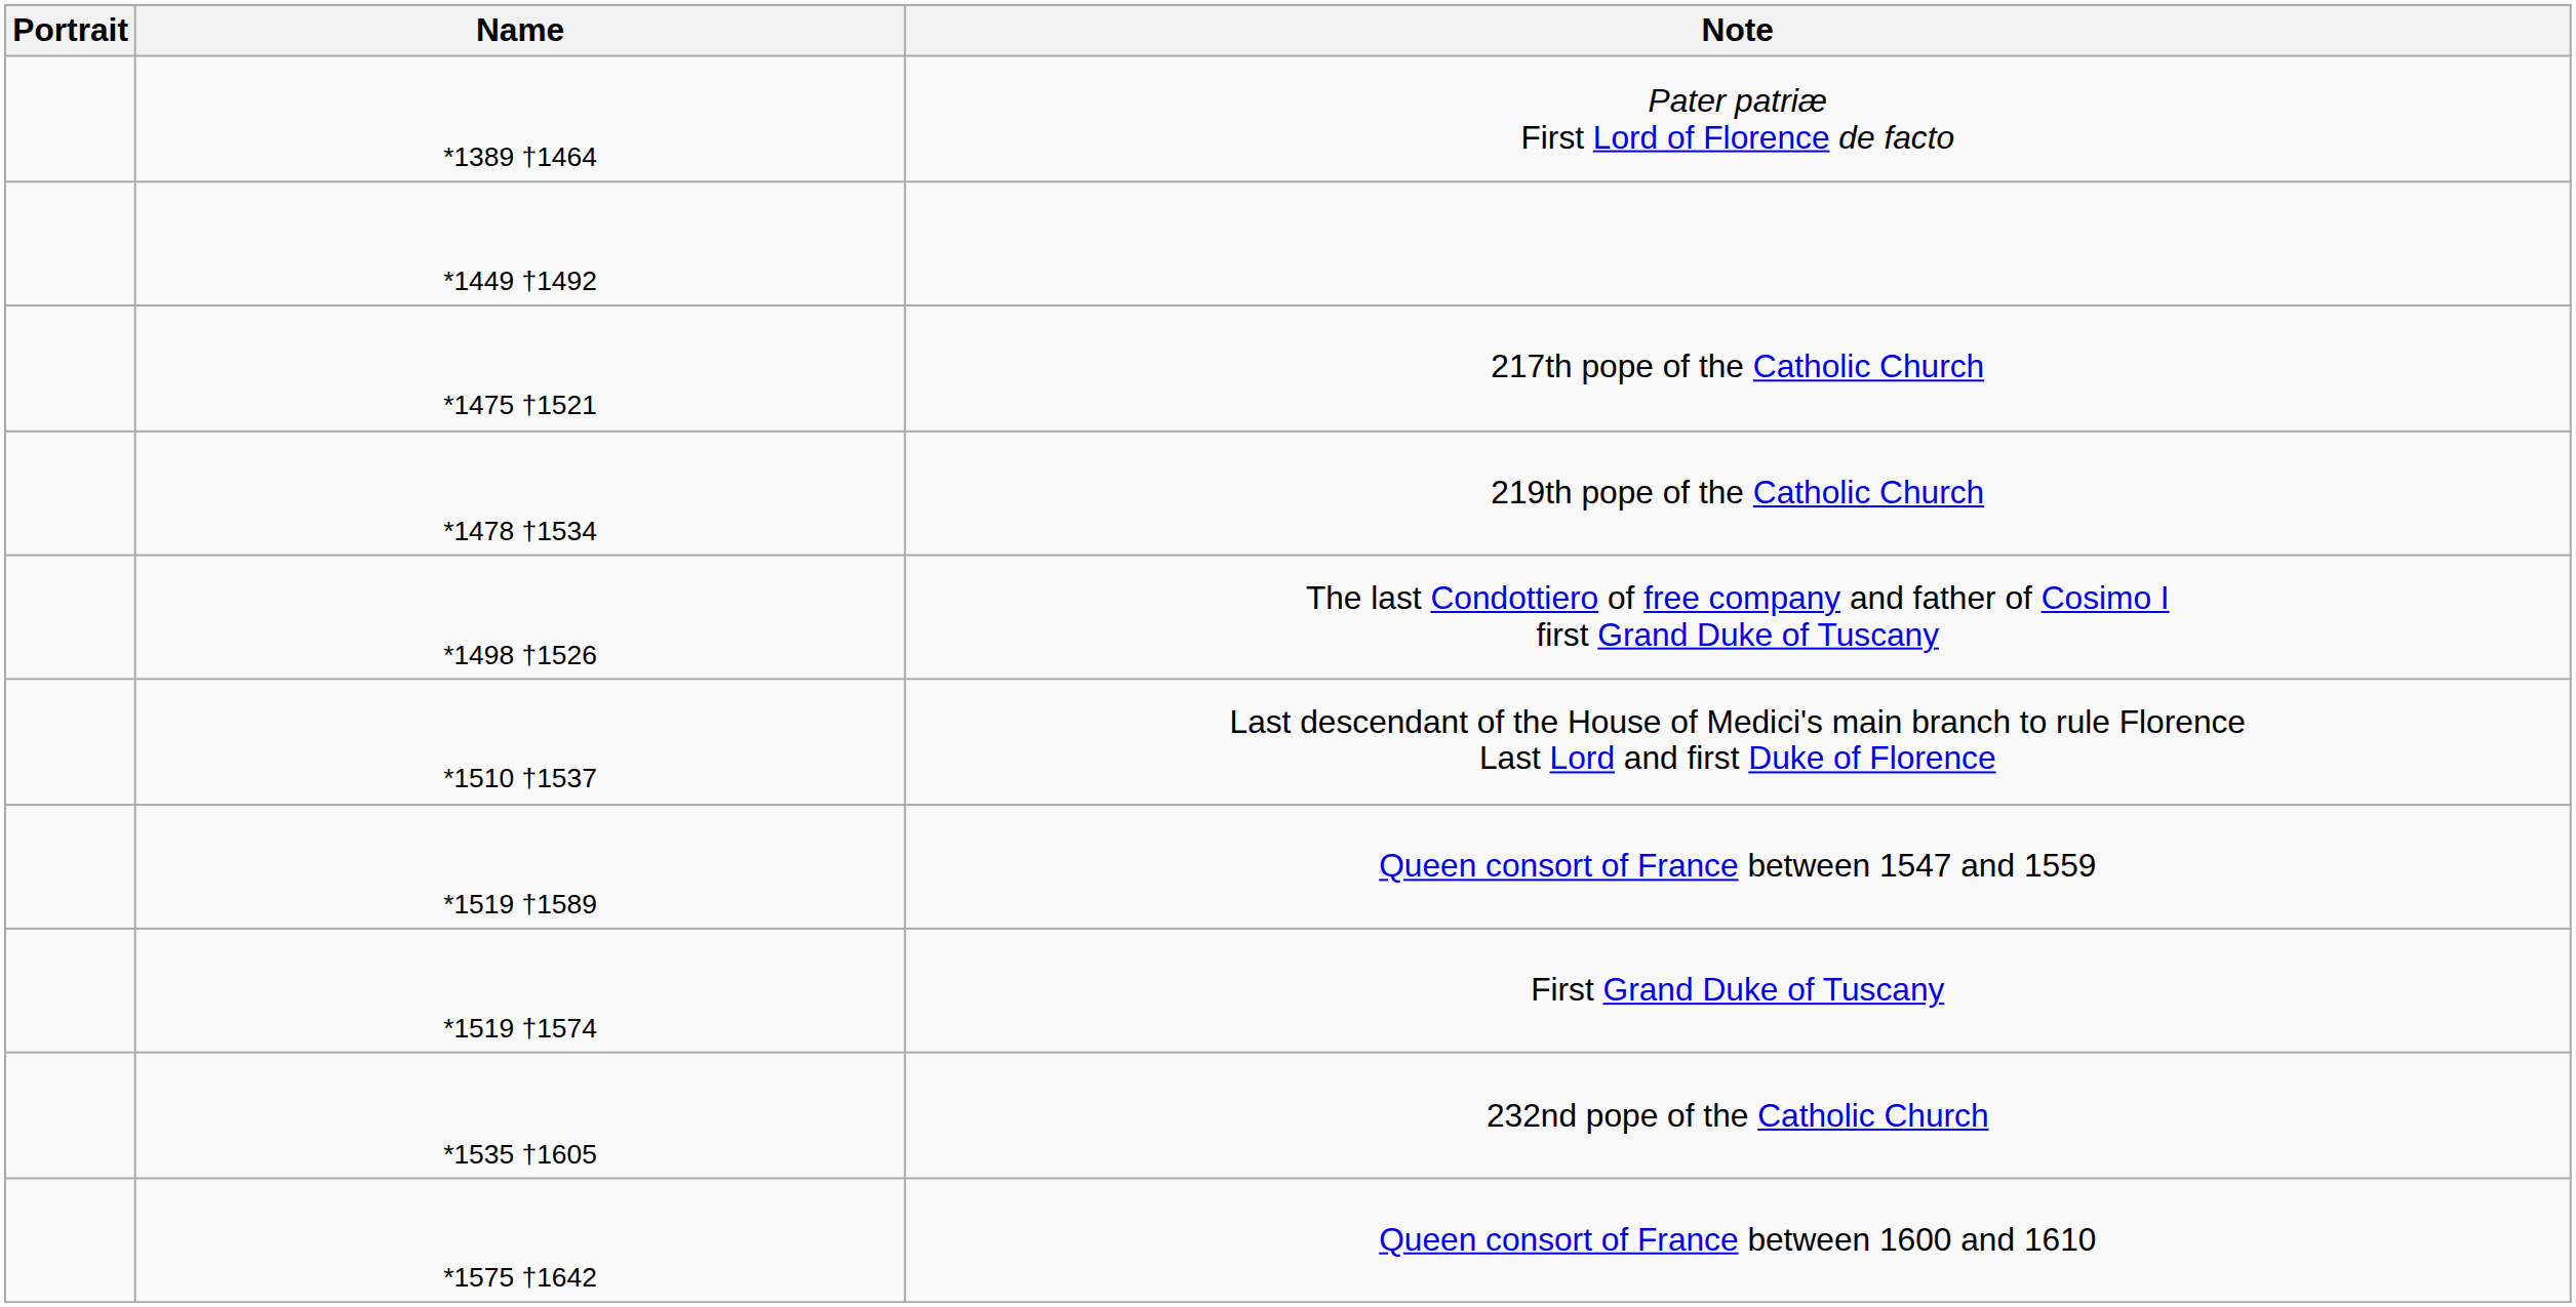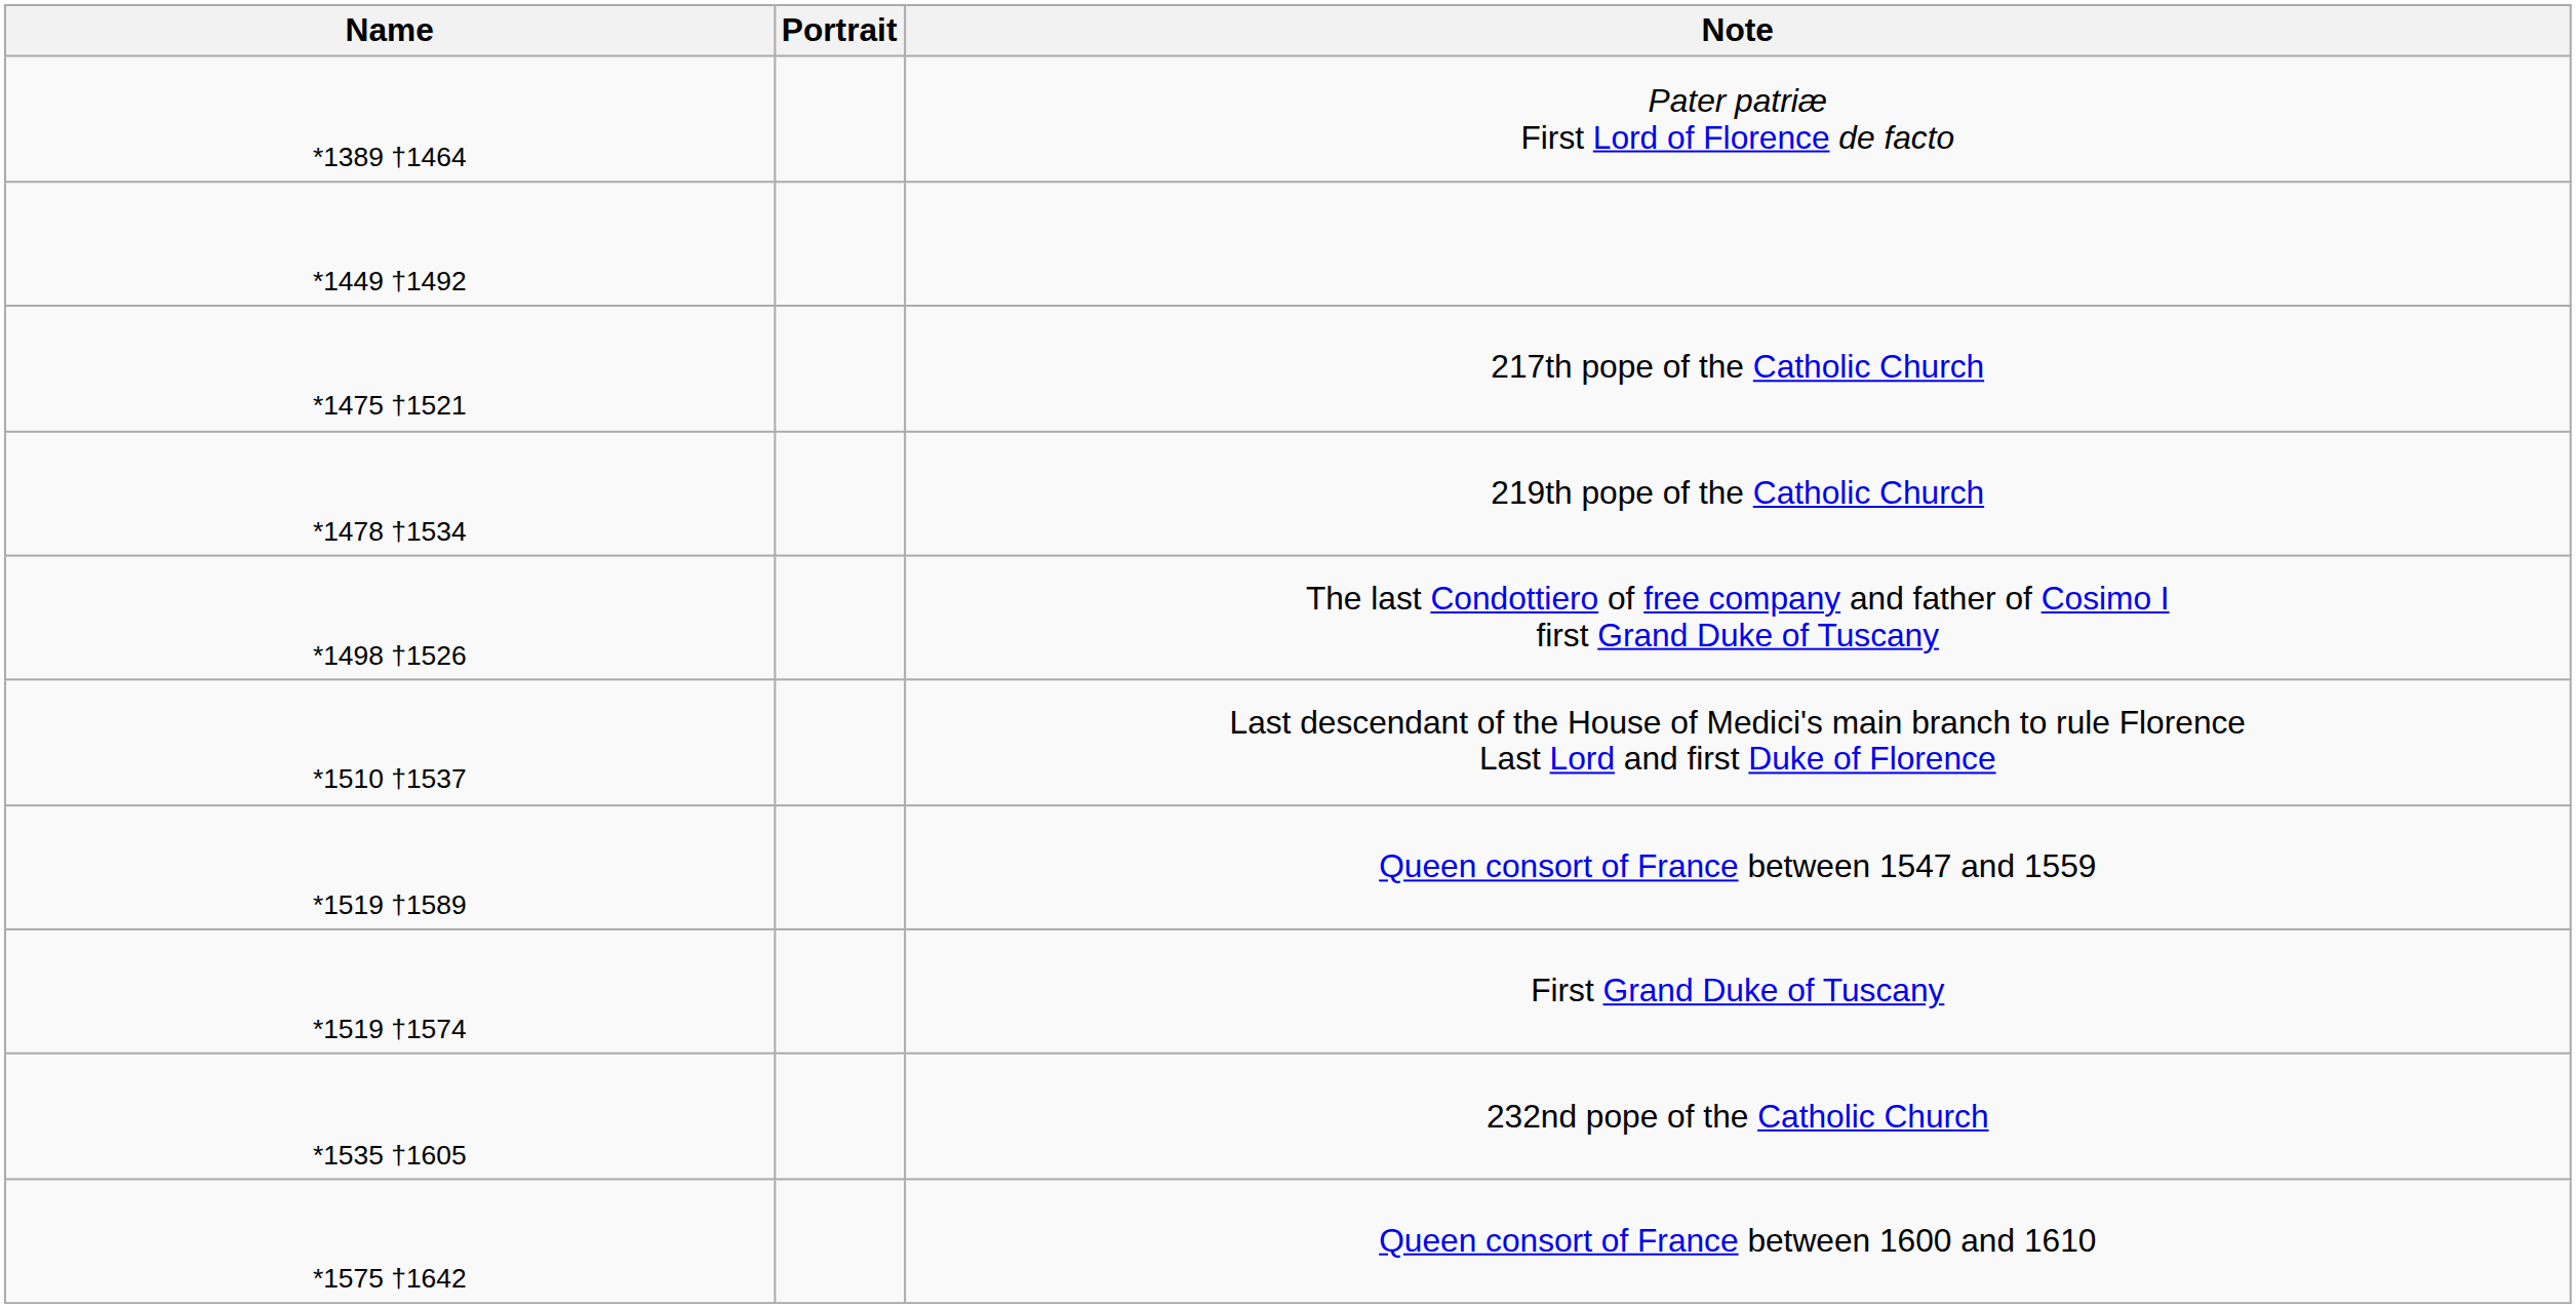columns swapped: Name <-> Portrait
